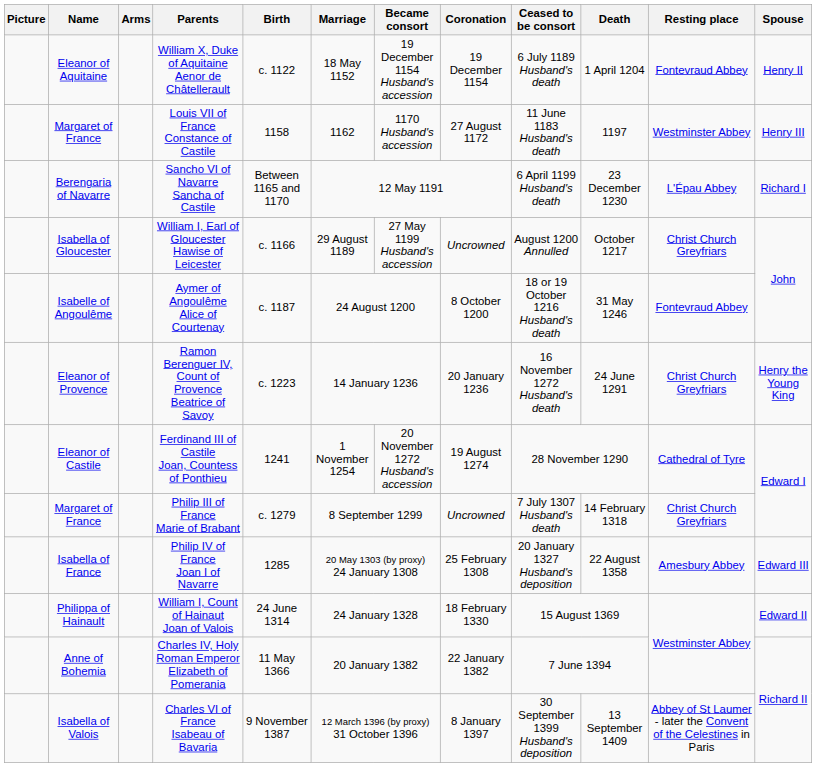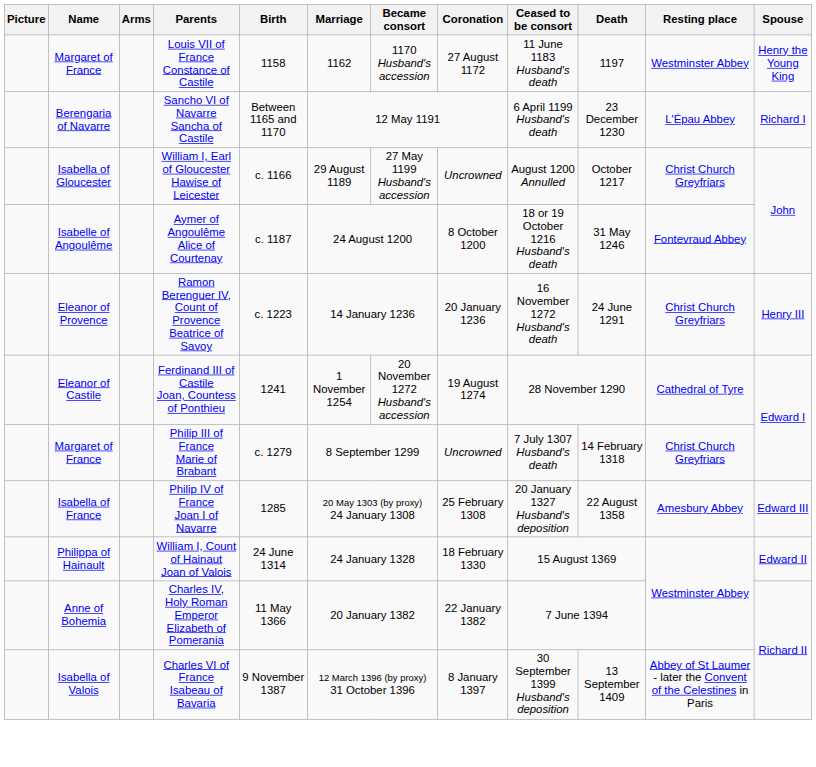- row: Eleanor of Aquitaine | William X, Duke of Aquitaine Aenor de Châtellerault | c. 1122 | 18 May 1152 | 19 December 1154 Husband's accession | 19 December 1154 | 6 July 1189 Husband's death | 1 April 1204 | Fontevraud Abbey | Henry II
Louis VII of France Constance of Castile | Spouse: Henry III -> Henry the Young King
Ramon Berenguer IV, Count of Provence Beatrice of Savoy | Spouse: Henry the Young King -> Henry III
